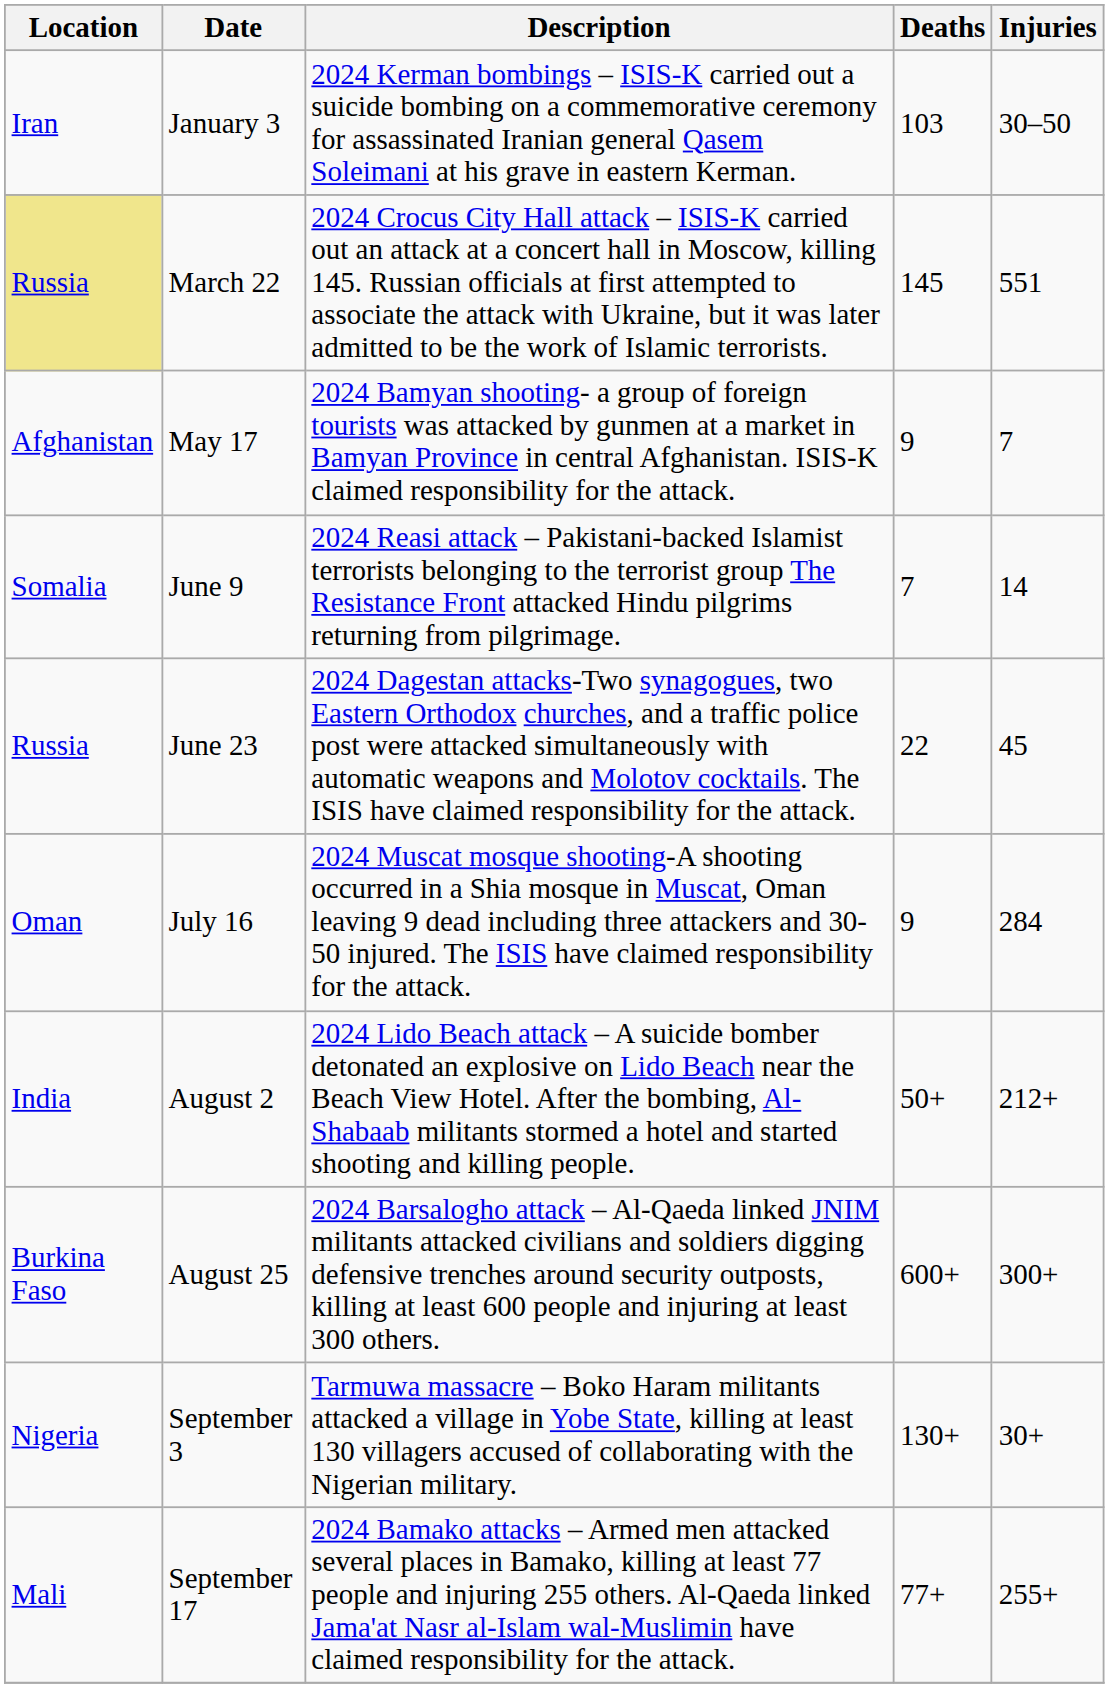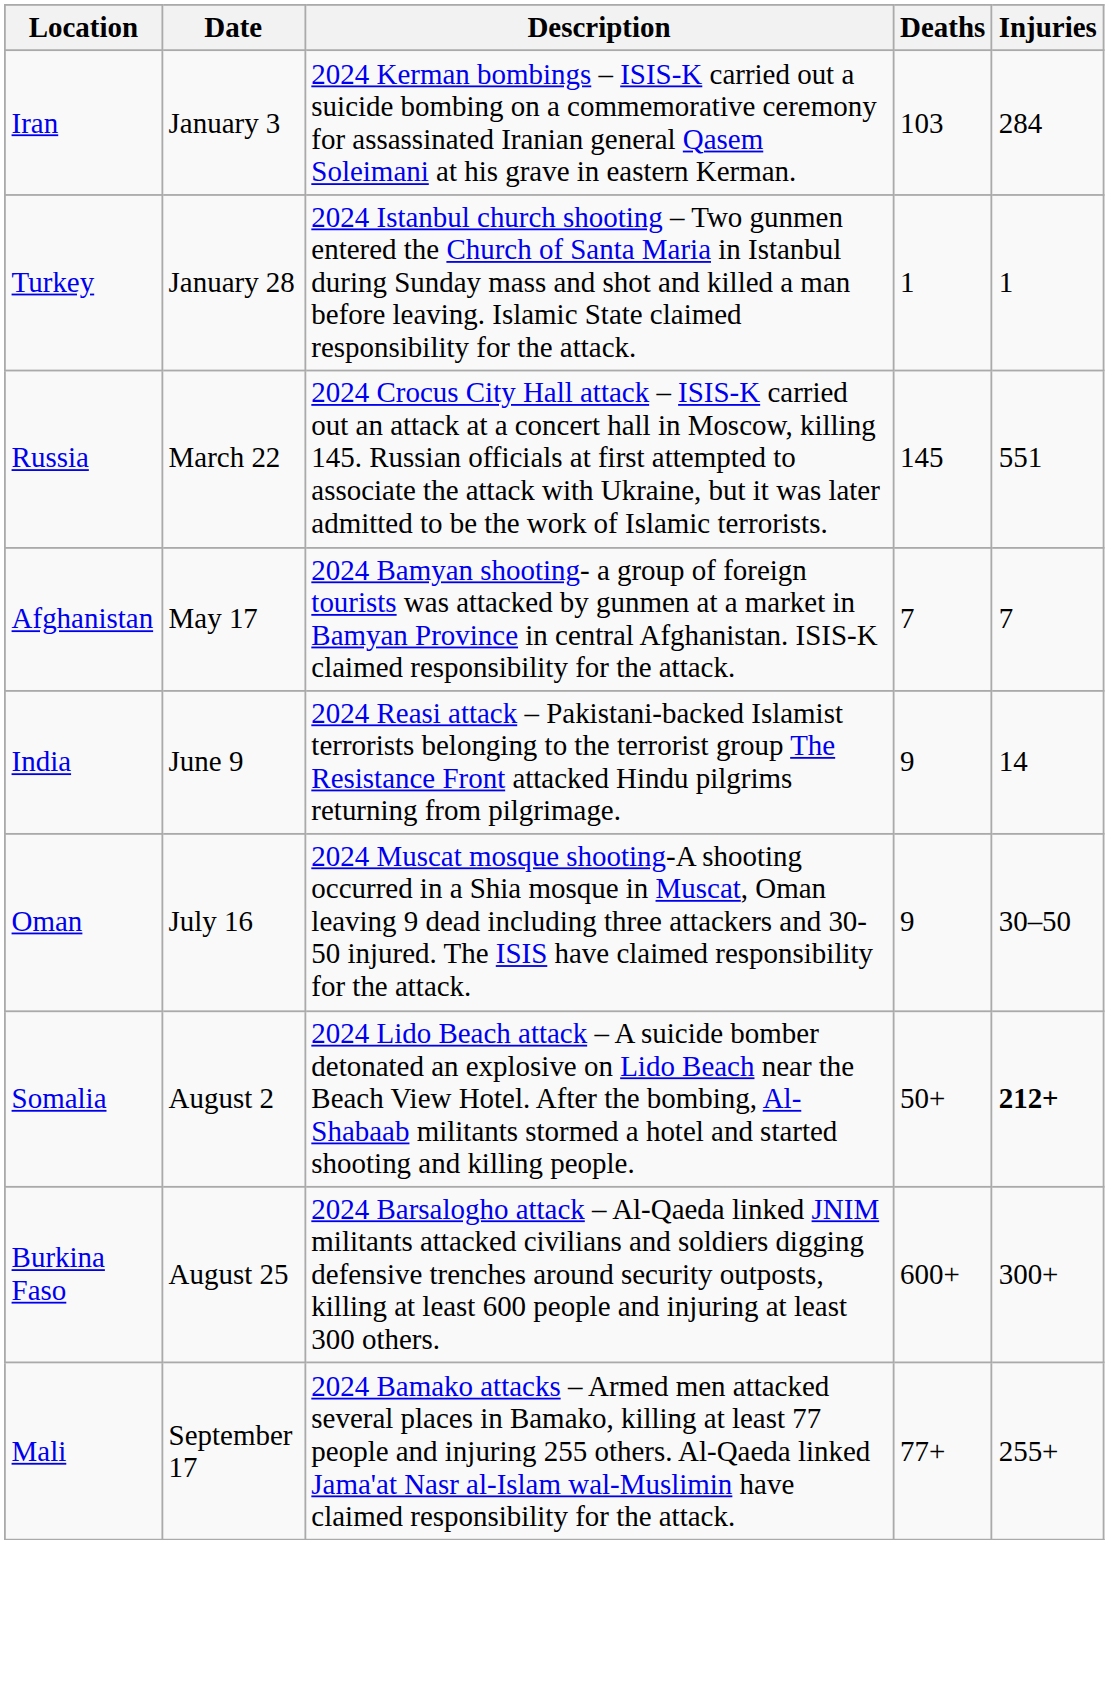January 3 | Injuries: 30–50 -> 284
+ row: Turkey | January 28 | 2024 Istanbul church shooting – Two gunmen entered the Church of Santa Maria in Istanbul during Sunday mass and shot and killed a man before leaving. Islamic State claimed responsibility for the attack. | 1 | 1
March 22 | Location: khaki background -> no background
May 17 | Deaths: 9 -> 7
June 9 | Location: Somalia -> India
June 9 | Deaths: 7 -> 9
- row: Russia | June 23 | 2024 Dagestan attacks-Two synagogues, two Eastern Orthodox churches, and a traffic police post were attacked simultaneously with automatic weapons and Molotov cocktails. The ISIS have claimed responsibility for the attack. | 22 | 45
July 16 | Injuries: 284 -> 30–50
August 2 | Location: India -> Somalia
August 2 | Injuries: normal -> bold
- row: Nigeria | September 3 | Tarmuwa massacre – Boko Haram militants attacked a village in Yobe State, killing at least 130 villagers accused of collaborating with the Nigerian military. | 130+ | 30+
